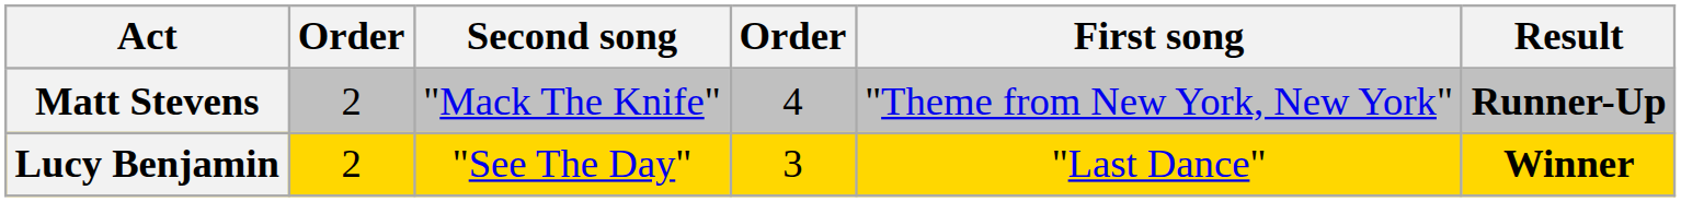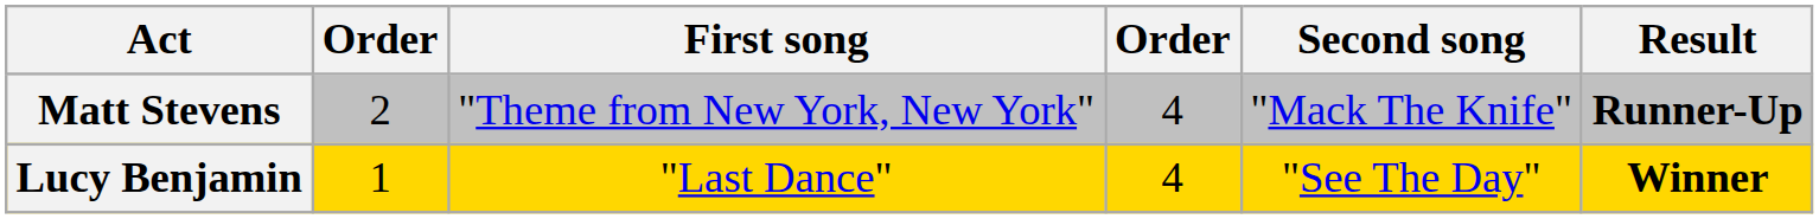columns swapped: First song <-> Second song
Lucy Benjamin | column 2: 2 -> 1
Lucy Benjamin | column 4: 3 -> 4
